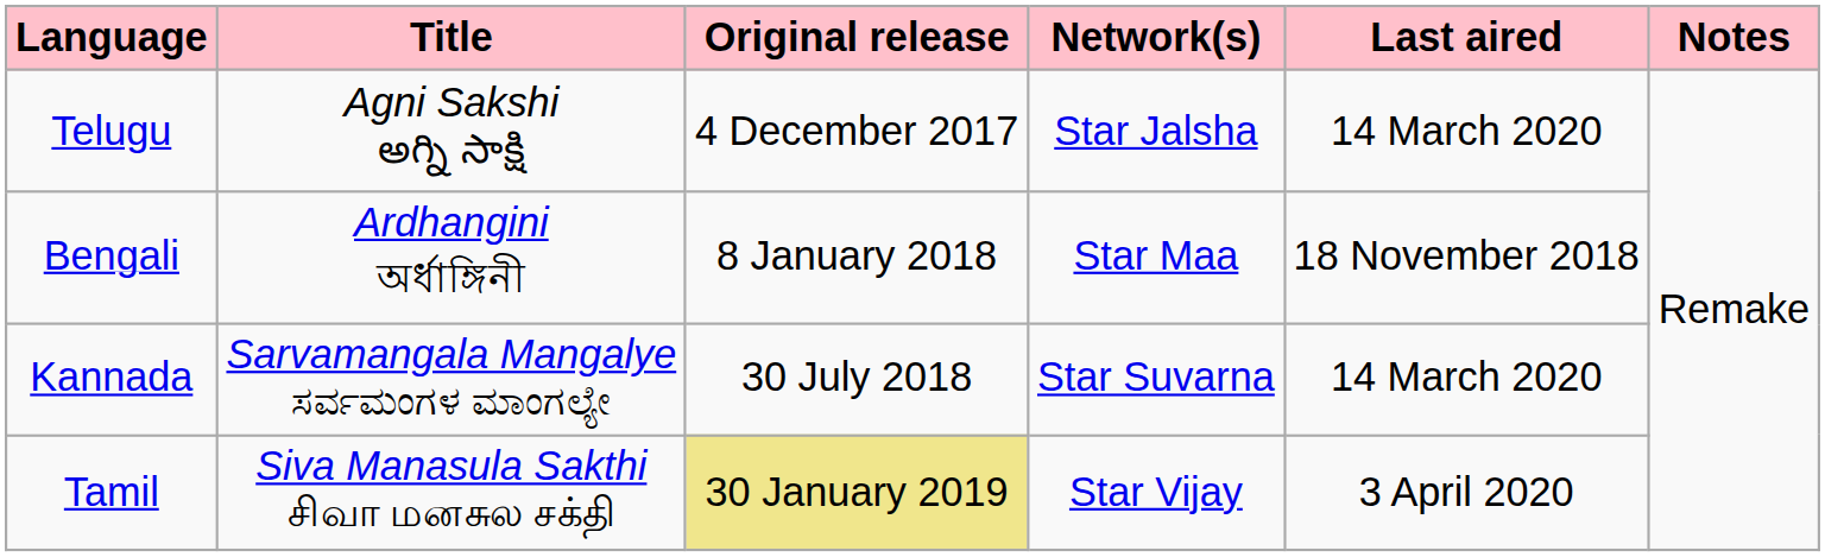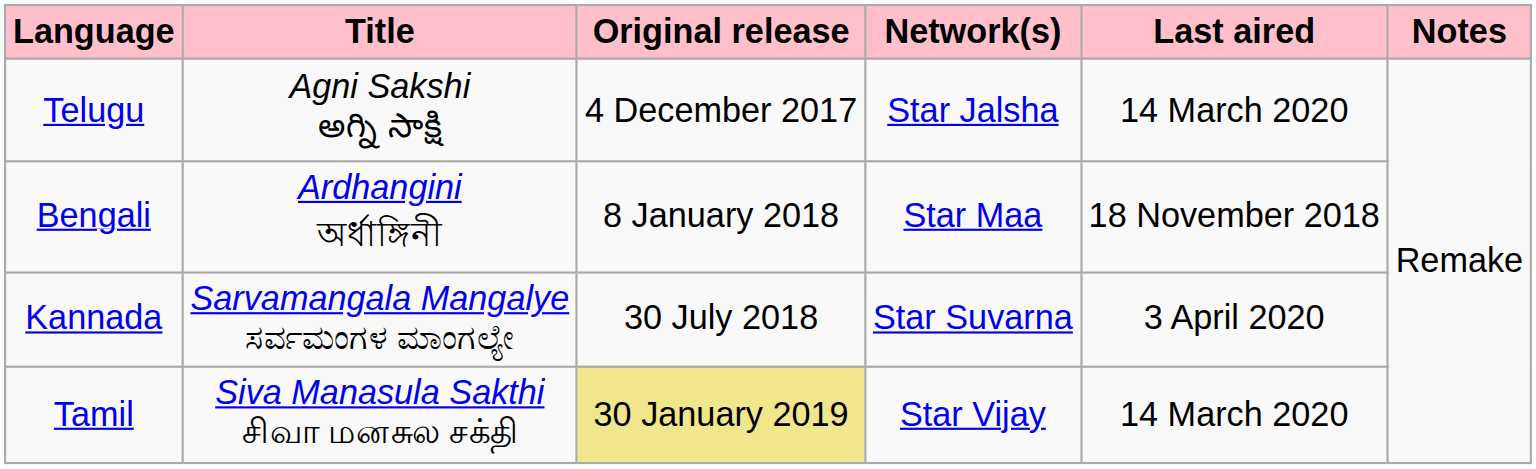Kannada | Last aired: 14 March 2020 -> 3 April 2020
Tamil | Last aired: 3 April 2020 -> 14 March 2020
